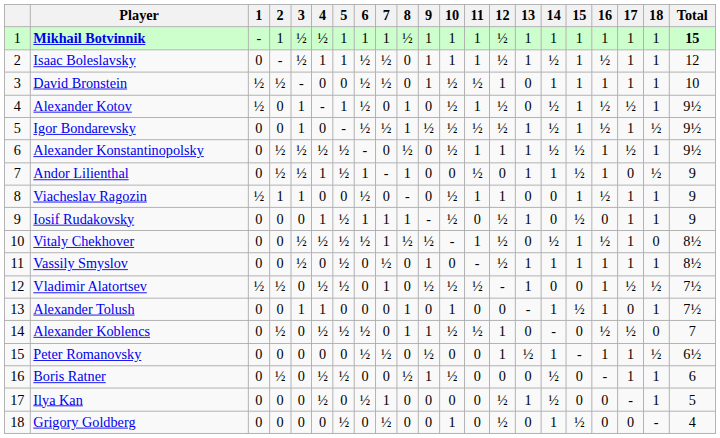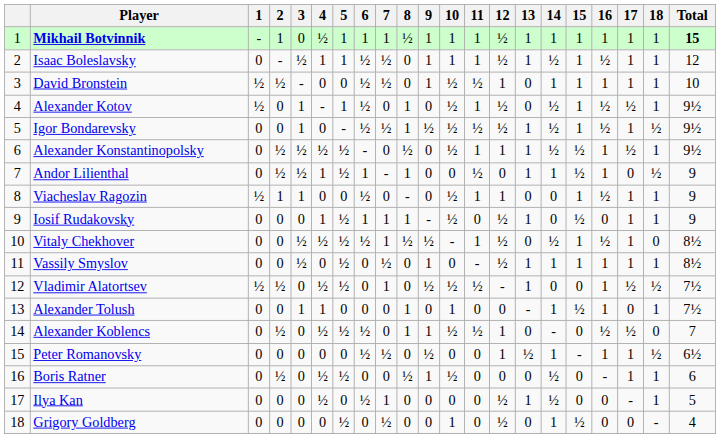Mikhail Botvinnik | 3: ½ -> 0
